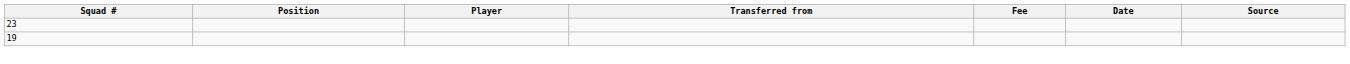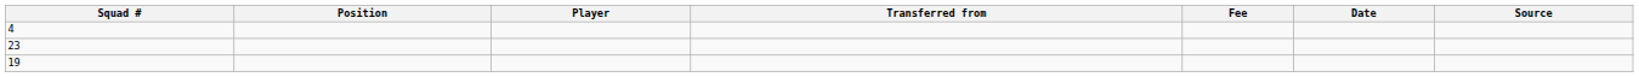+ row: 4
